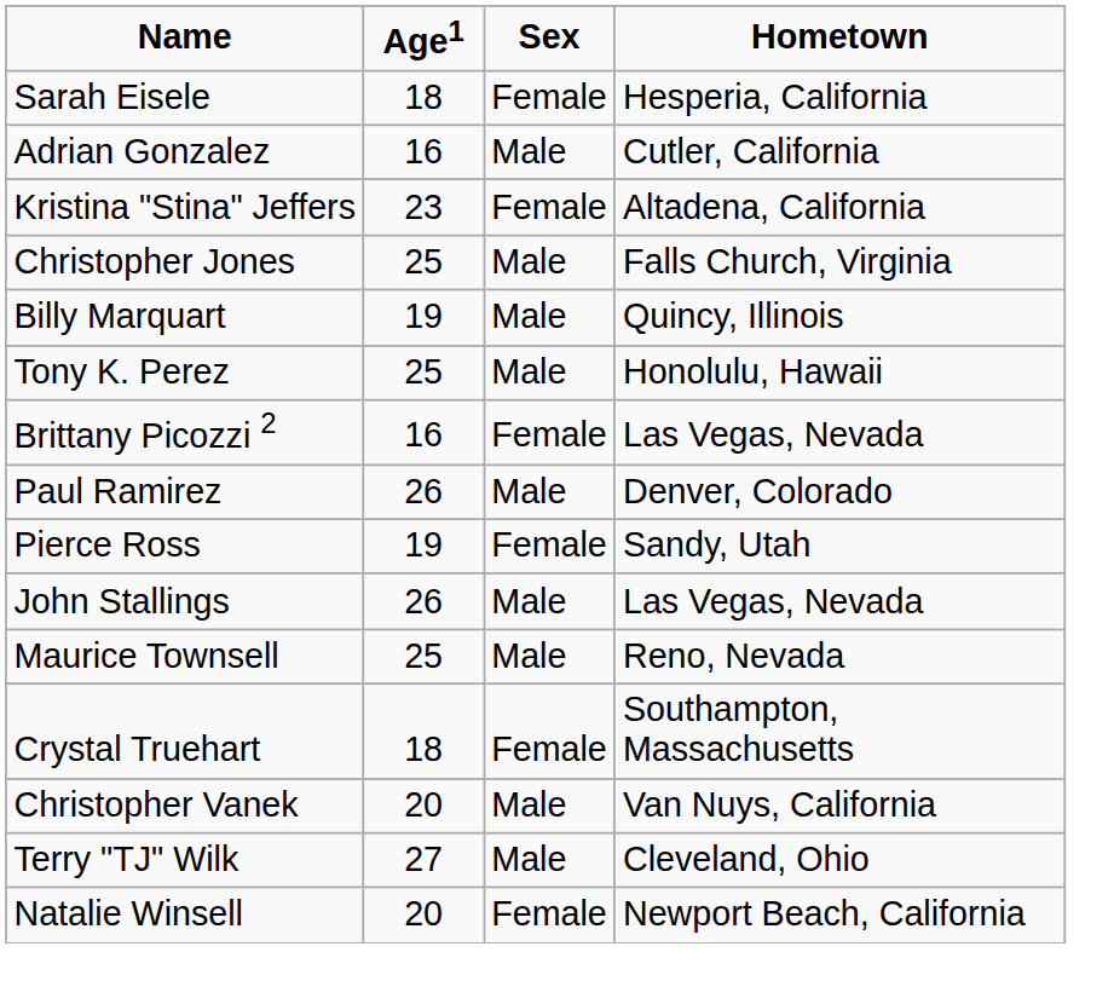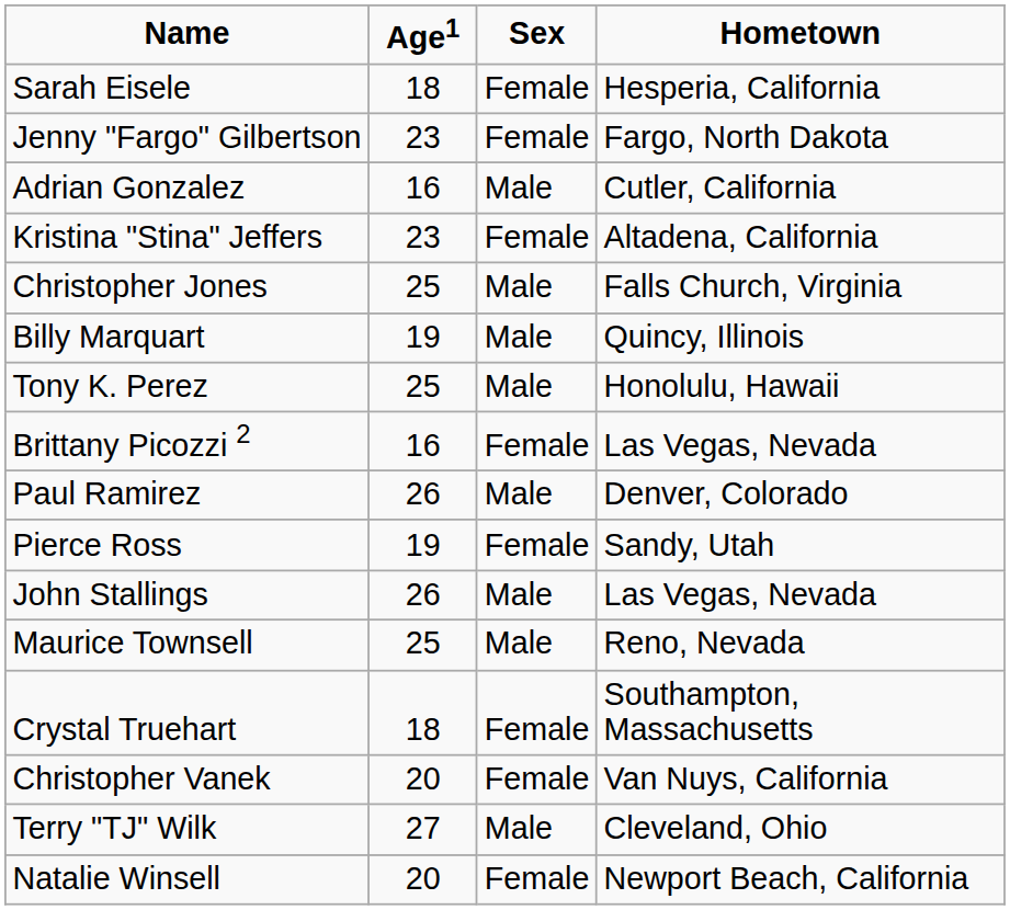+ row: Jenny "Fargo" Gilbertson | 23 | Female | Fargo, North Dakota
Christopher Vanek | column 3: Male -> Female
